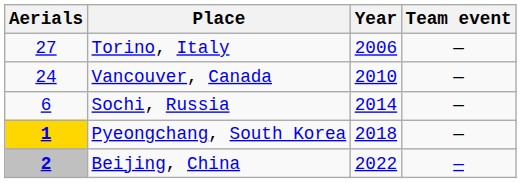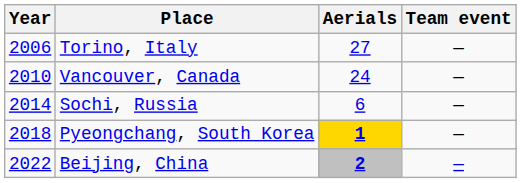columns swapped: Year <-> Aerials
